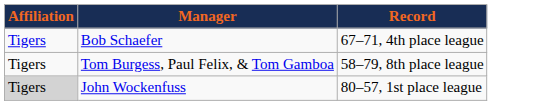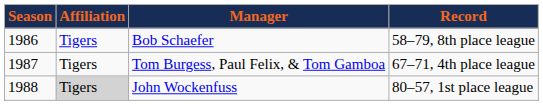+ column: Season | 1986 | 1987 | 1988
Bob Schaefer | Record: 67–71, 4th place league -> 58–79, 8th place league
Tom Burgess, Paul Felix, & Tom Gamboa | Record: 58–79, 8th place league -> 67–71, 4th place league
